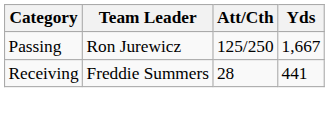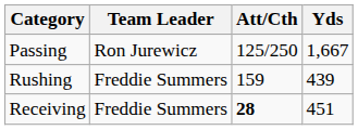+ row: Rushing | Freddie Summers | 159 | 439
Receiving | Att/Cth: normal -> bold
Receiving | Yds: 441 -> 451
